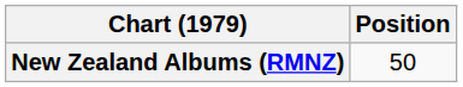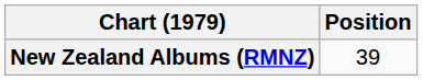New Zealand Albums (RMNZ) | Position: 50 -> 39
